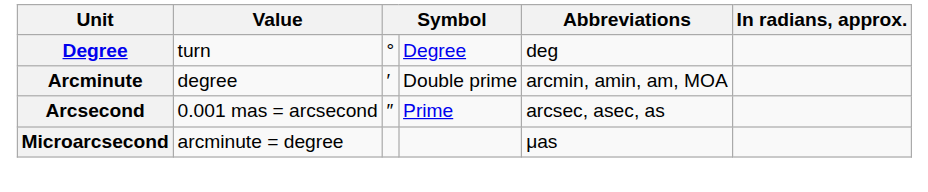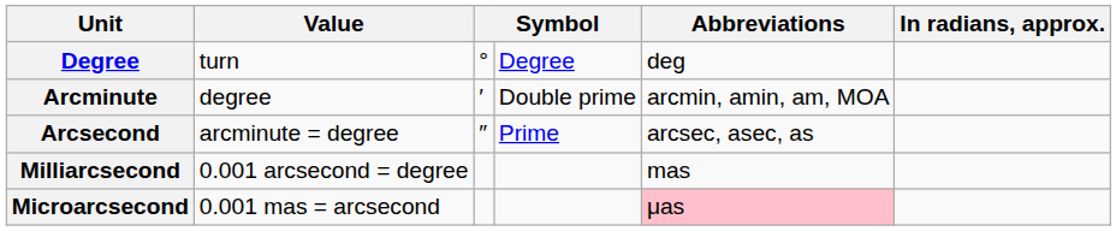Arcsecond | Value: 0.001 mas = arcsecond -> arcminute = degree
+ row: Milliarcsecond | 0.001 arcsecond = degree | mas
Microarcsecond | Value: arcminute = degree -> 0.001 mas = arcsecond
Microarcsecond | Abbreviations: no background -> pink background
